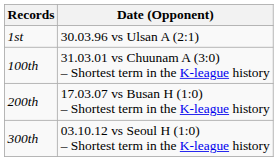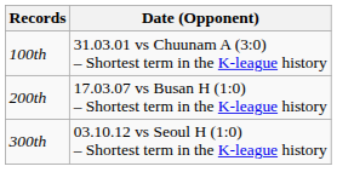- row: 1st | 30.03.96 vs Ulsan A (2:1)
